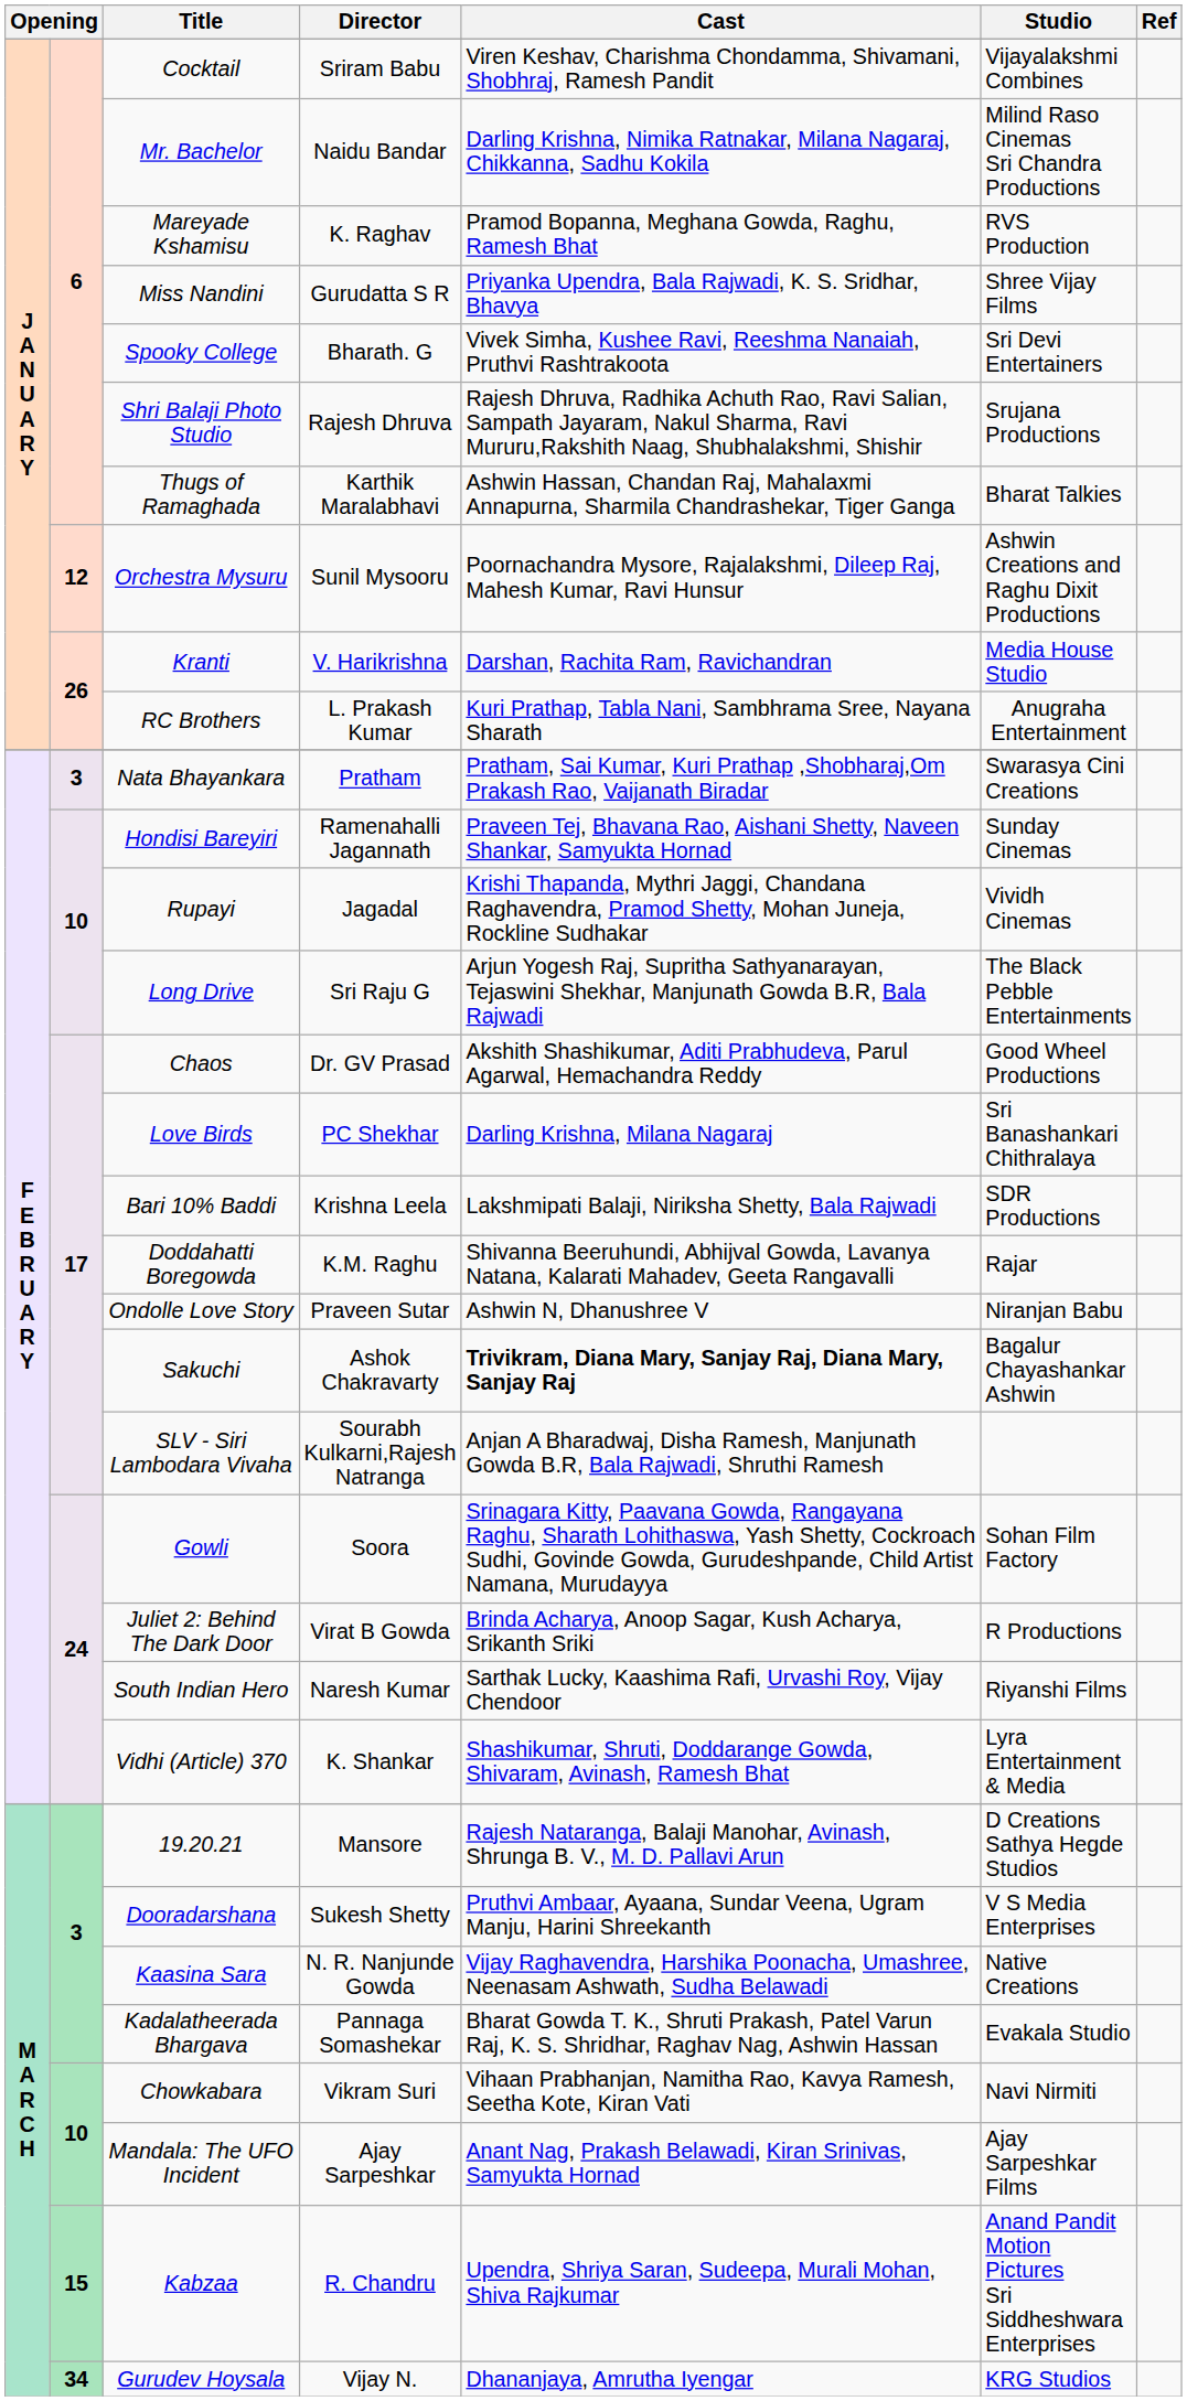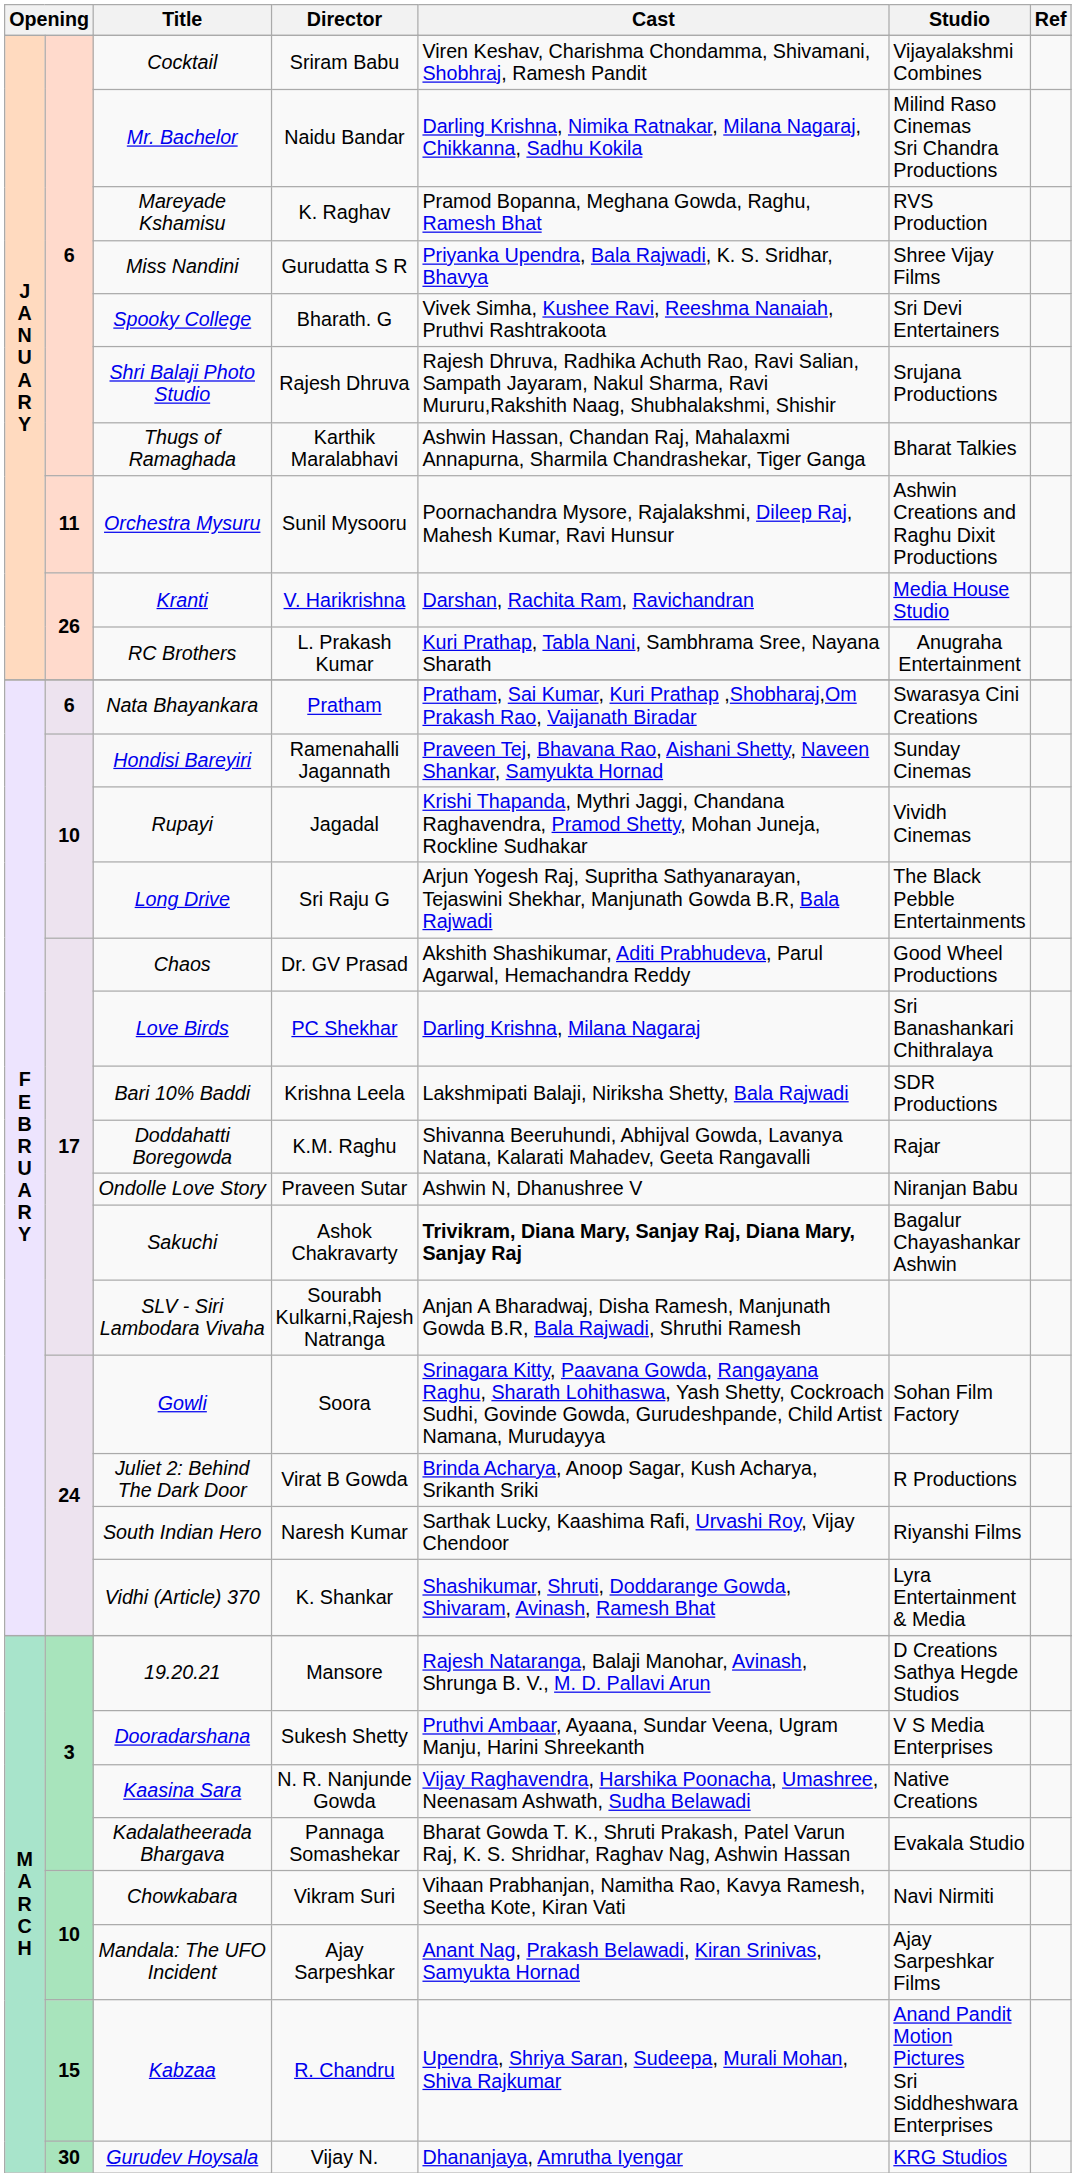Orchestra Mysuru | column 2: 12 -> 11
Nata Bhayankara | column 2: 3 -> 6
Gurudev Hoysala | column 2: 34 -> 30
